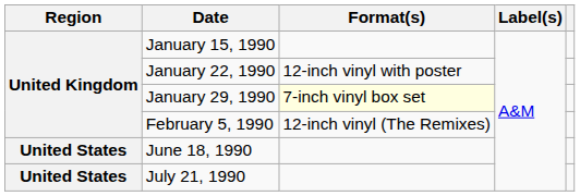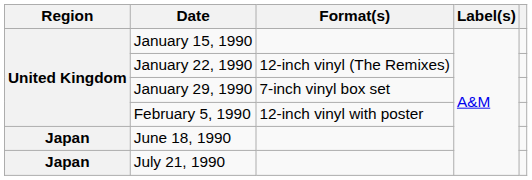January 22, 1990 | Format(s): 12-inch vinyl with poster -> 12-inch vinyl (The Remixes)
January 29, 1990 | Format(s): lightyellow background -> no background
February 5, 1990 | Format(s): 12-inch vinyl (The Remixes) -> 12-inch vinyl with poster
June 18, 1990 | Region: United States -> Japan
July 21, 1990 | Region: United States -> Japan
